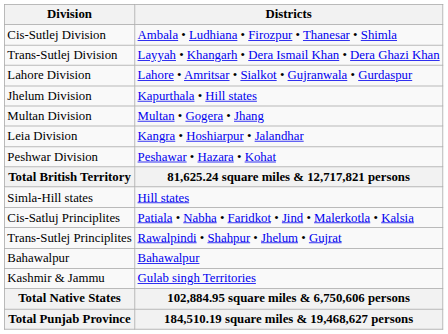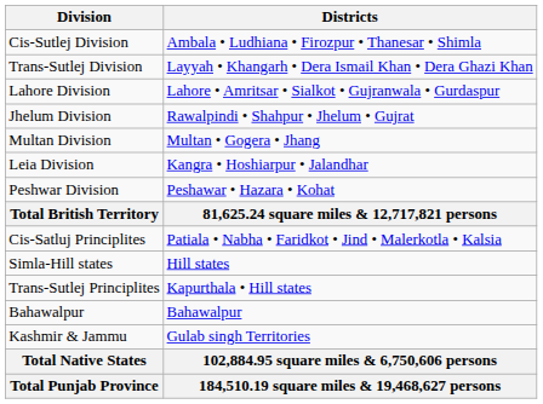Jhelum Division | Districts: Kapurthala • Hill states -> Rawalpindi • Shahpur • Jhelum • Gujrat
rows swapped: Cis-Satluj Principlites <-> Simla-Hill states
Trans-Sutlej Principlites | Districts: Rawalpindi • Shahpur • Jhelum • Gujrat -> Kapurthala • Hill states
